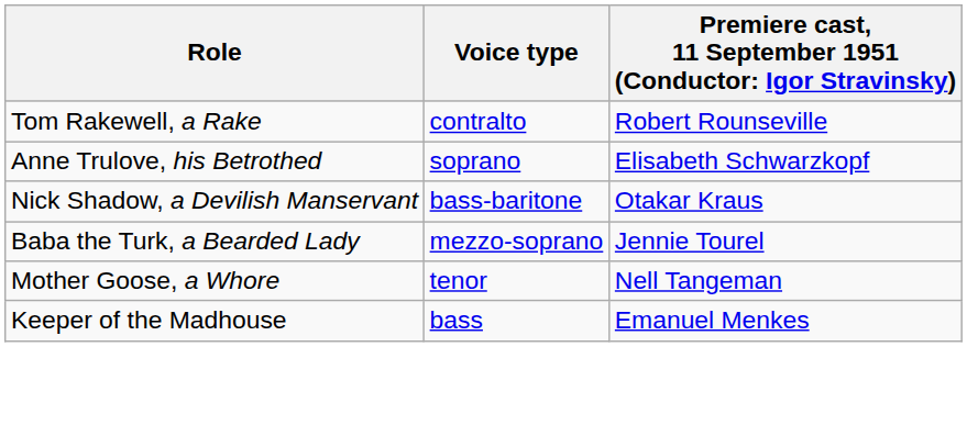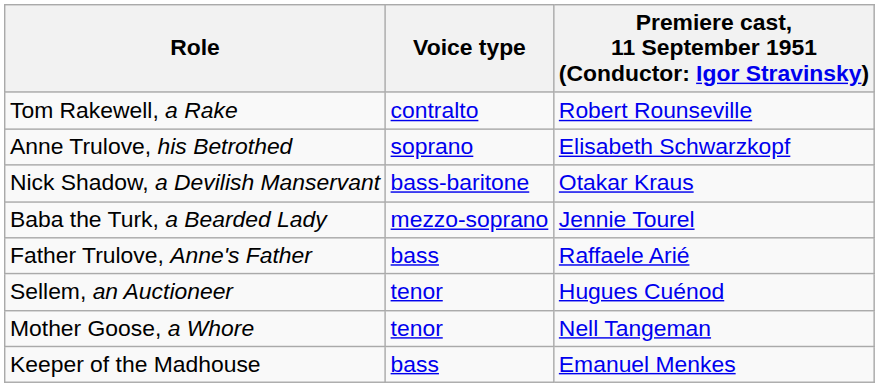+ row: Father Trulove, Anne's Father | bass | Raffaele Arié
+ row: Sellem, an Auctioneer | tenor | Hugues Cuénod
